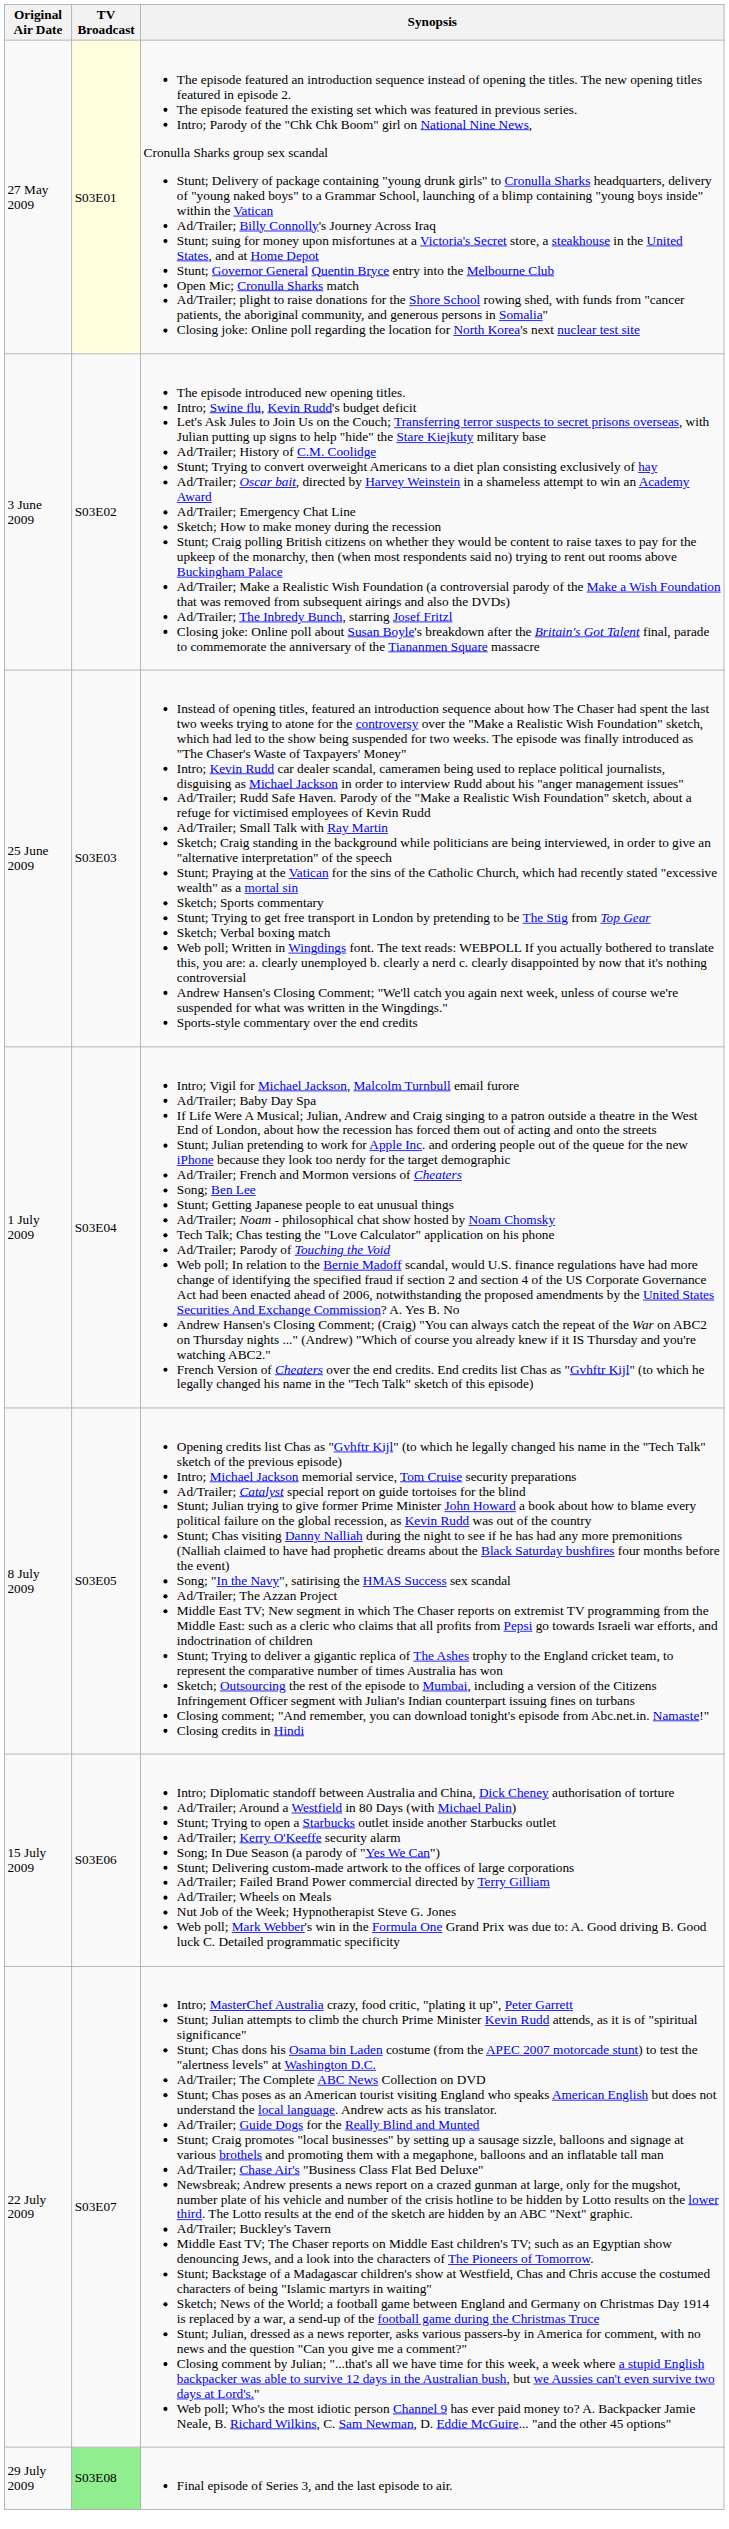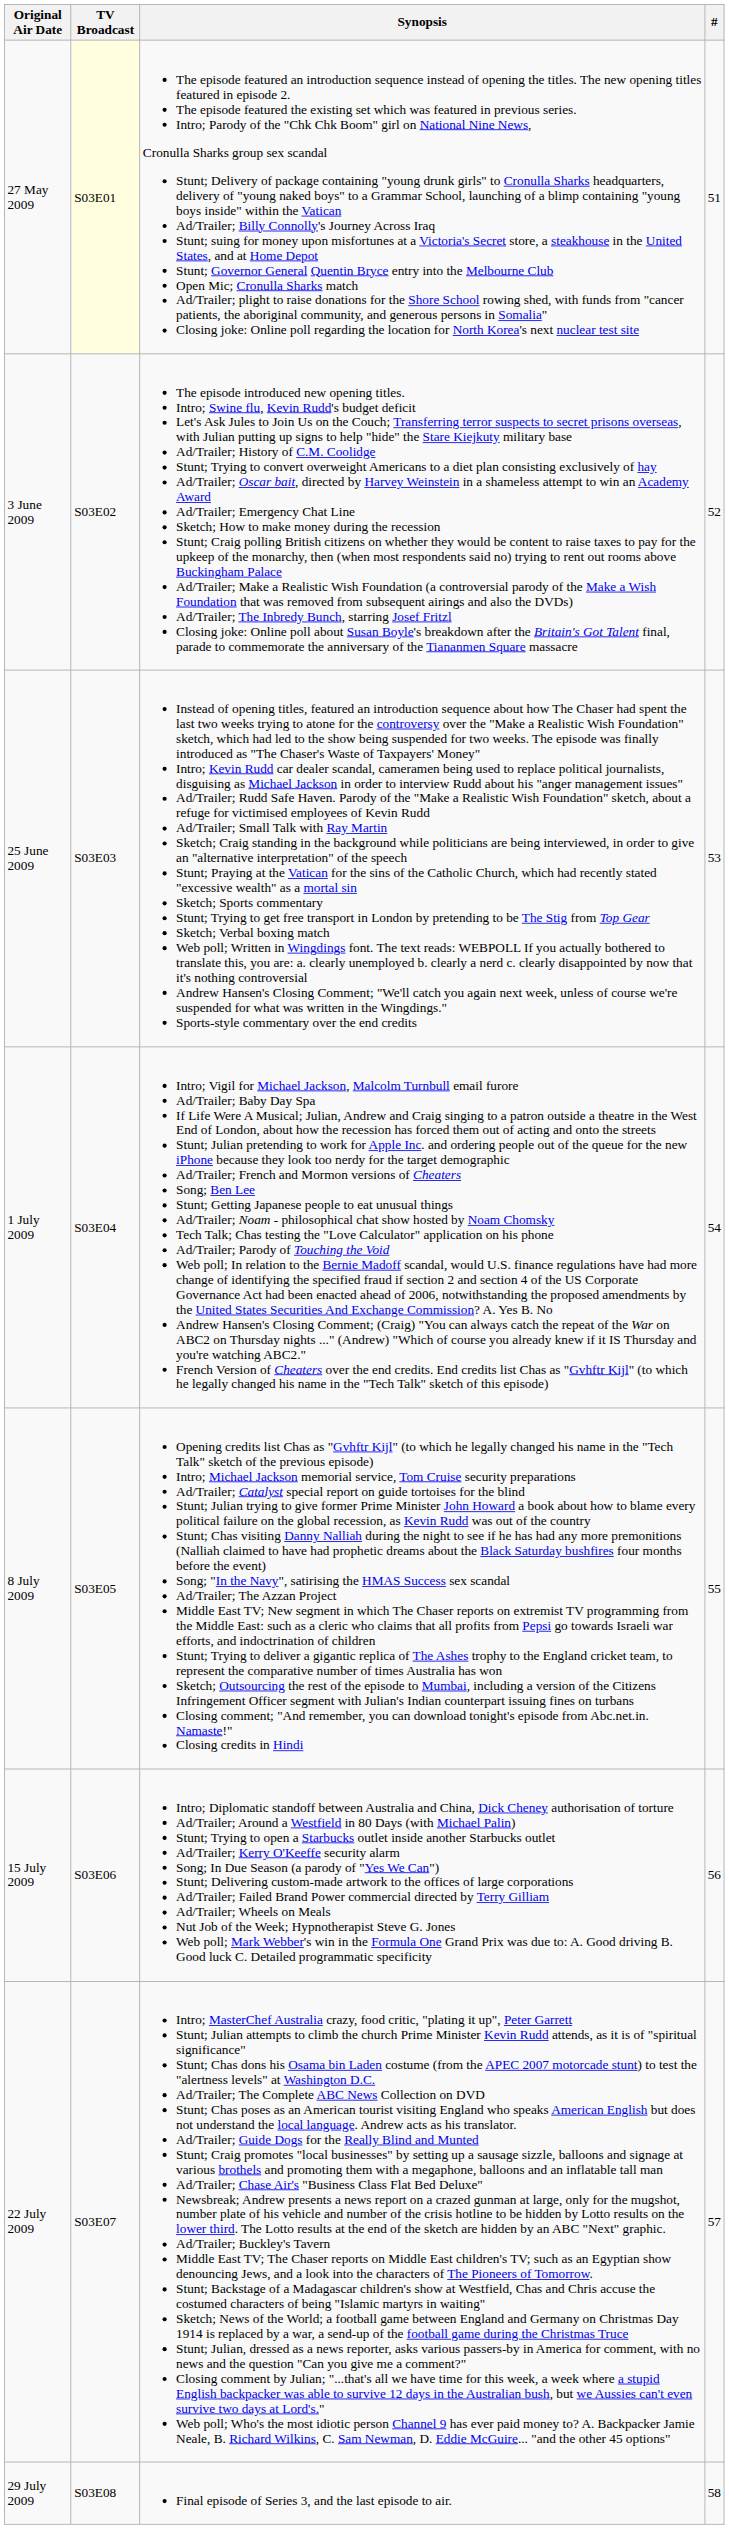+ column: # | 51 | 52 | 53 | 54 | 55 | 56 | 57 | 58
29 July 2009 | TV Broadcast: lightgreen background -> no background
